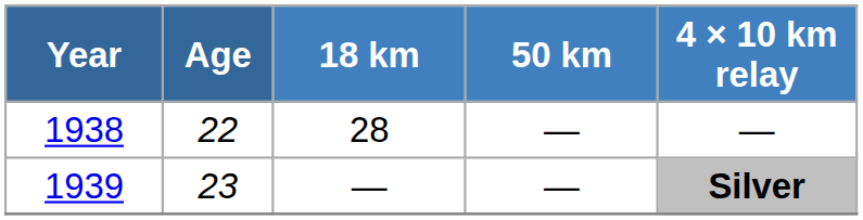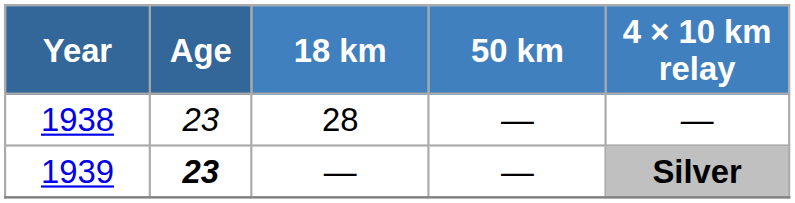1938 | Age: 22 -> 23
1939 | Age: normal -> bold
